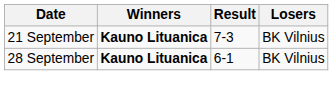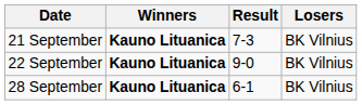+ row: 22 September | Kauno Lituanica | 9-0 | BK Vilnius
